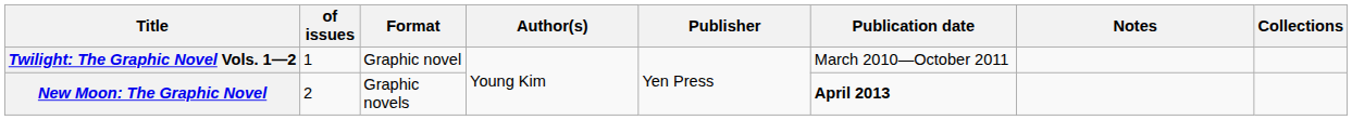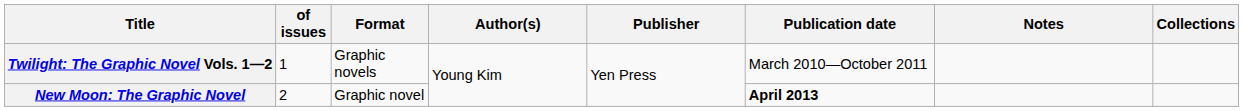Twilight: The Graphic Novel Vols. 1—2 | Format: Graphic novel -> Graphic novels
New Moon: The Graphic Novel | Format: Graphic novels -> Graphic novel
